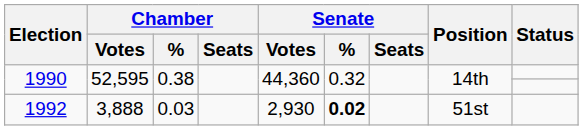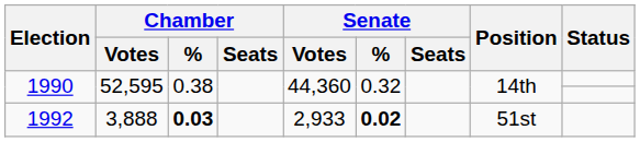1992 | Chamber / %: normal -> bold
1992 | Senate / Votes: 2,930 -> 2,933
